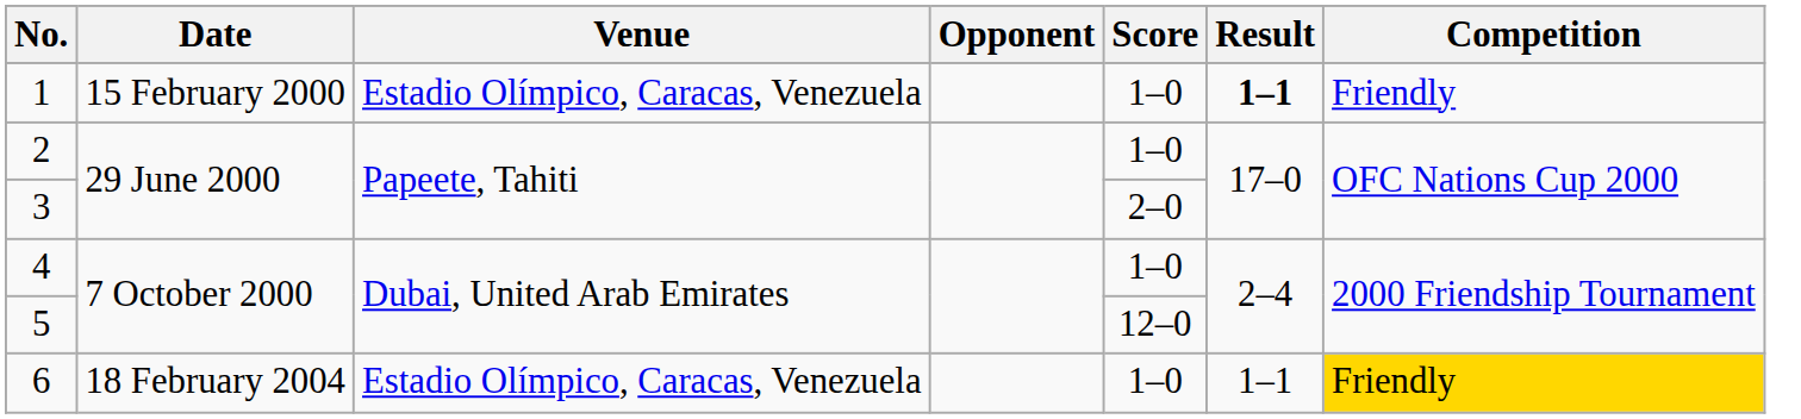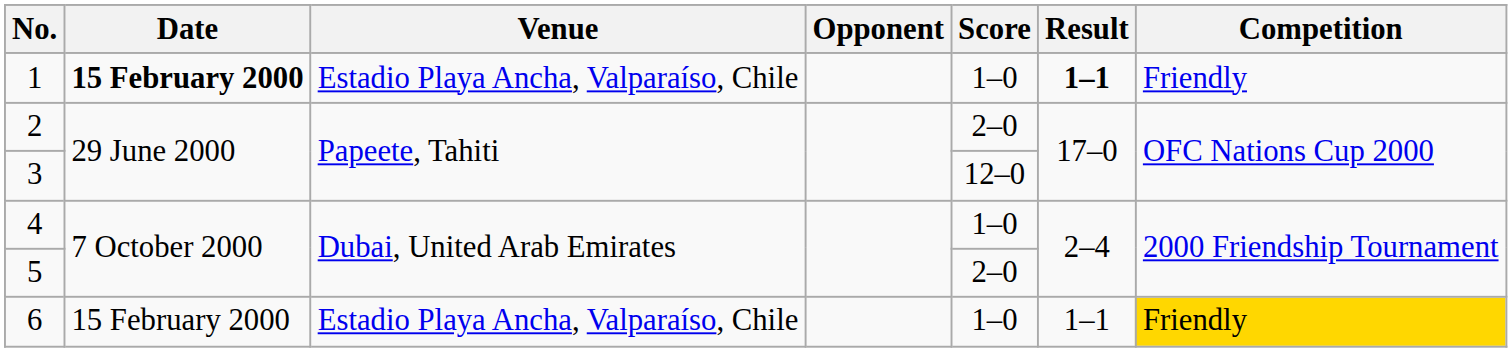1 | Date: normal -> bold
1 | Venue: Estadio Olímpico, Caracas, Venezuela -> Estadio Playa Ancha, Valparaíso, Chile
2 | Score: 1–0 -> 2–0
3 | Score: 2–0 -> 12–0
5 | Score: 12–0 -> 2–0
6 | Date: 18 February 2004 -> 15 February 2000
6 | Venue: Estadio Olímpico, Caracas, Venezuela -> Estadio Playa Ancha, Valparaíso, Chile
